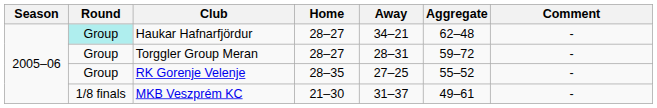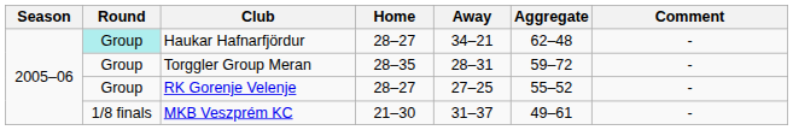Torggler Group Meran | Home: 28–27 -> 28–35
RK Gorenje Velenje | Home: 28–35 -> 28–27
